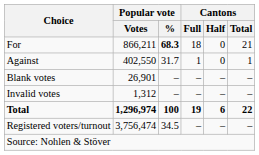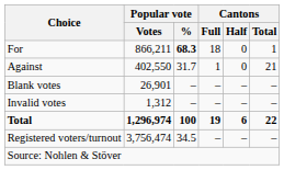For | Cantons / Total: 21 -> 1
Against | Cantons / Total: 1 -> 21
